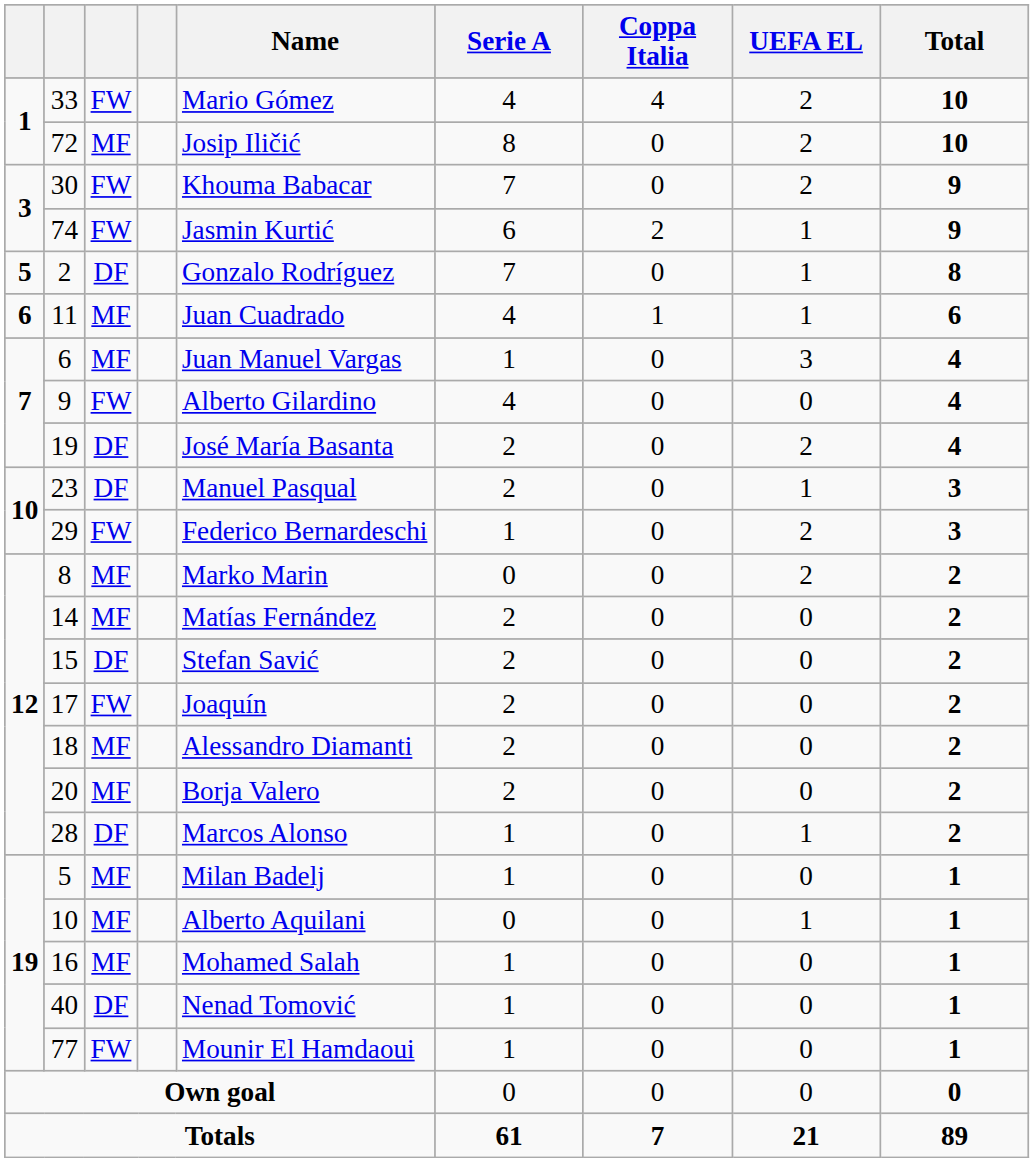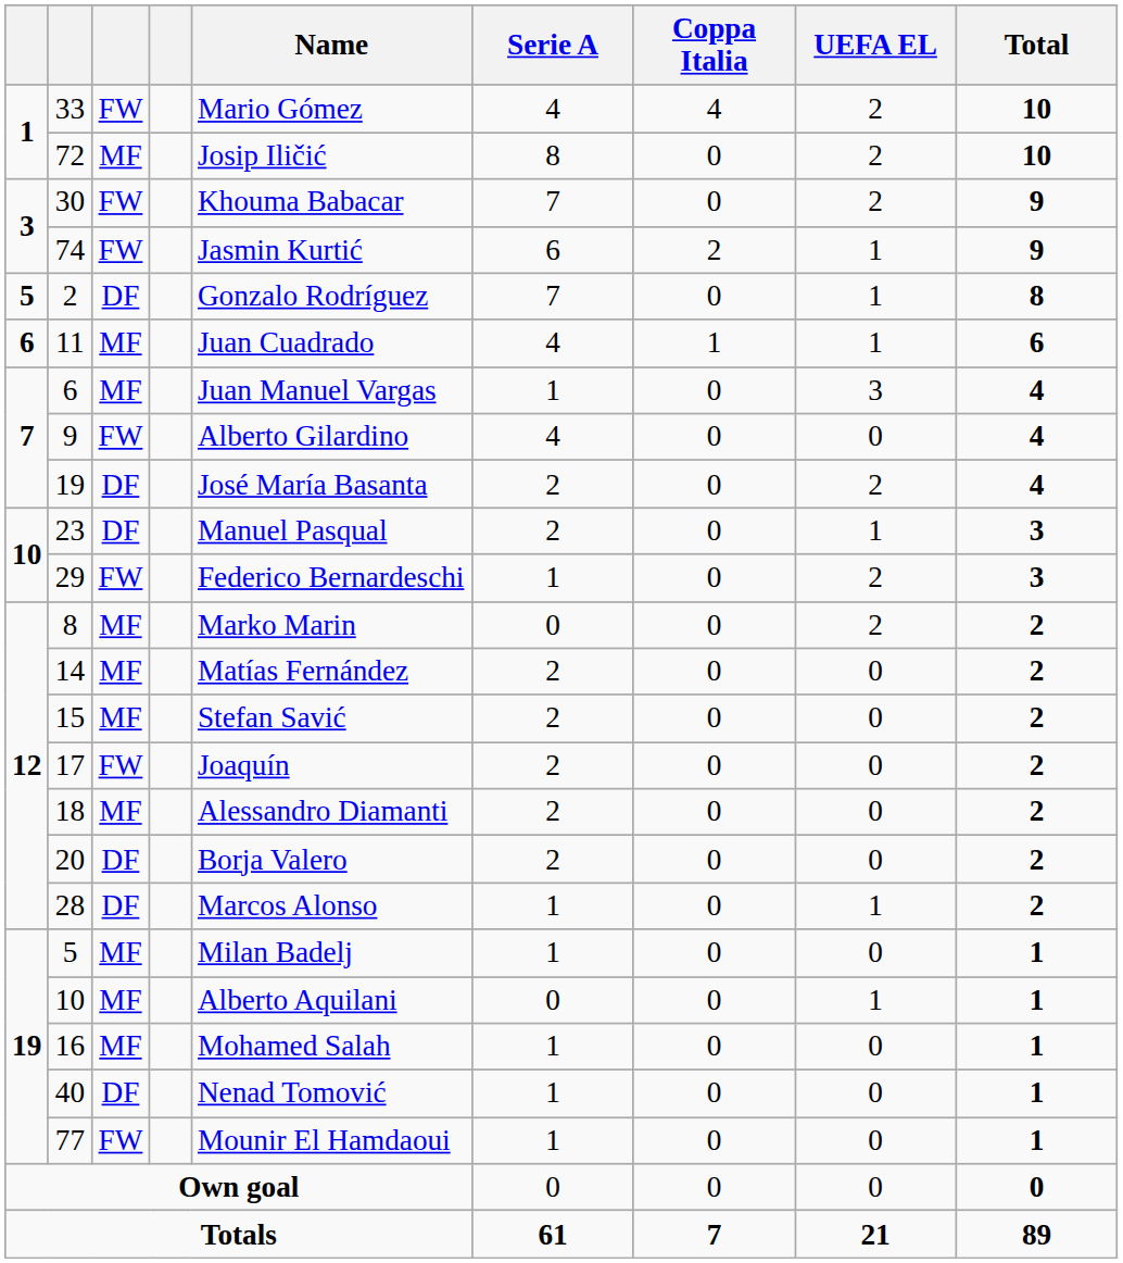15 | column 3: DF -> MF
20 | column 3: MF -> DF
